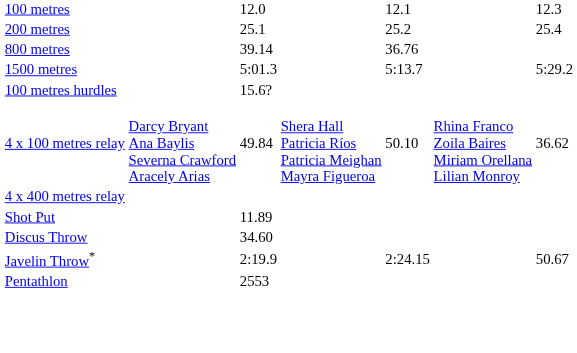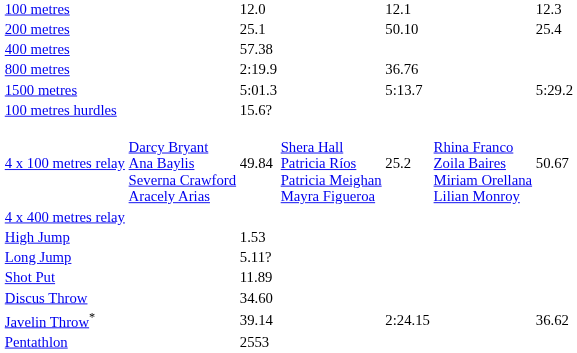200 metres | column 5: 25.2 -> 50.10
+ row: 400 metres | 57.38
800 metres | column 3: 39.14 -> 2:19.9
4 x 100 metres relay | column 5: 50.10 -> 25.2
4 x 100 metres relay | column 7: 36.62 -> 50.67
+ row: High Jump | 1.53
+ row: Long Jump | 5.11?
Javelin Throw* | column 3: 2:19.9 -> 39.14
Javelin Throw* | column 7: 50.67 -> 36.62
